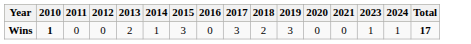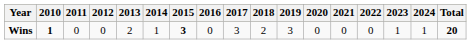+ column: 2022 | 0
Wins | 2015: normal -> bold
Wins | Total: 17 -> 20
